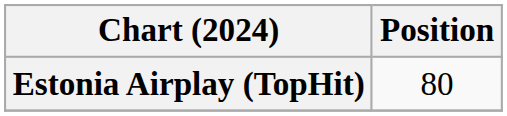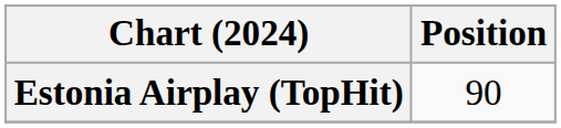Estonia Airplay (TopHit) | Position: 80 -> 90
